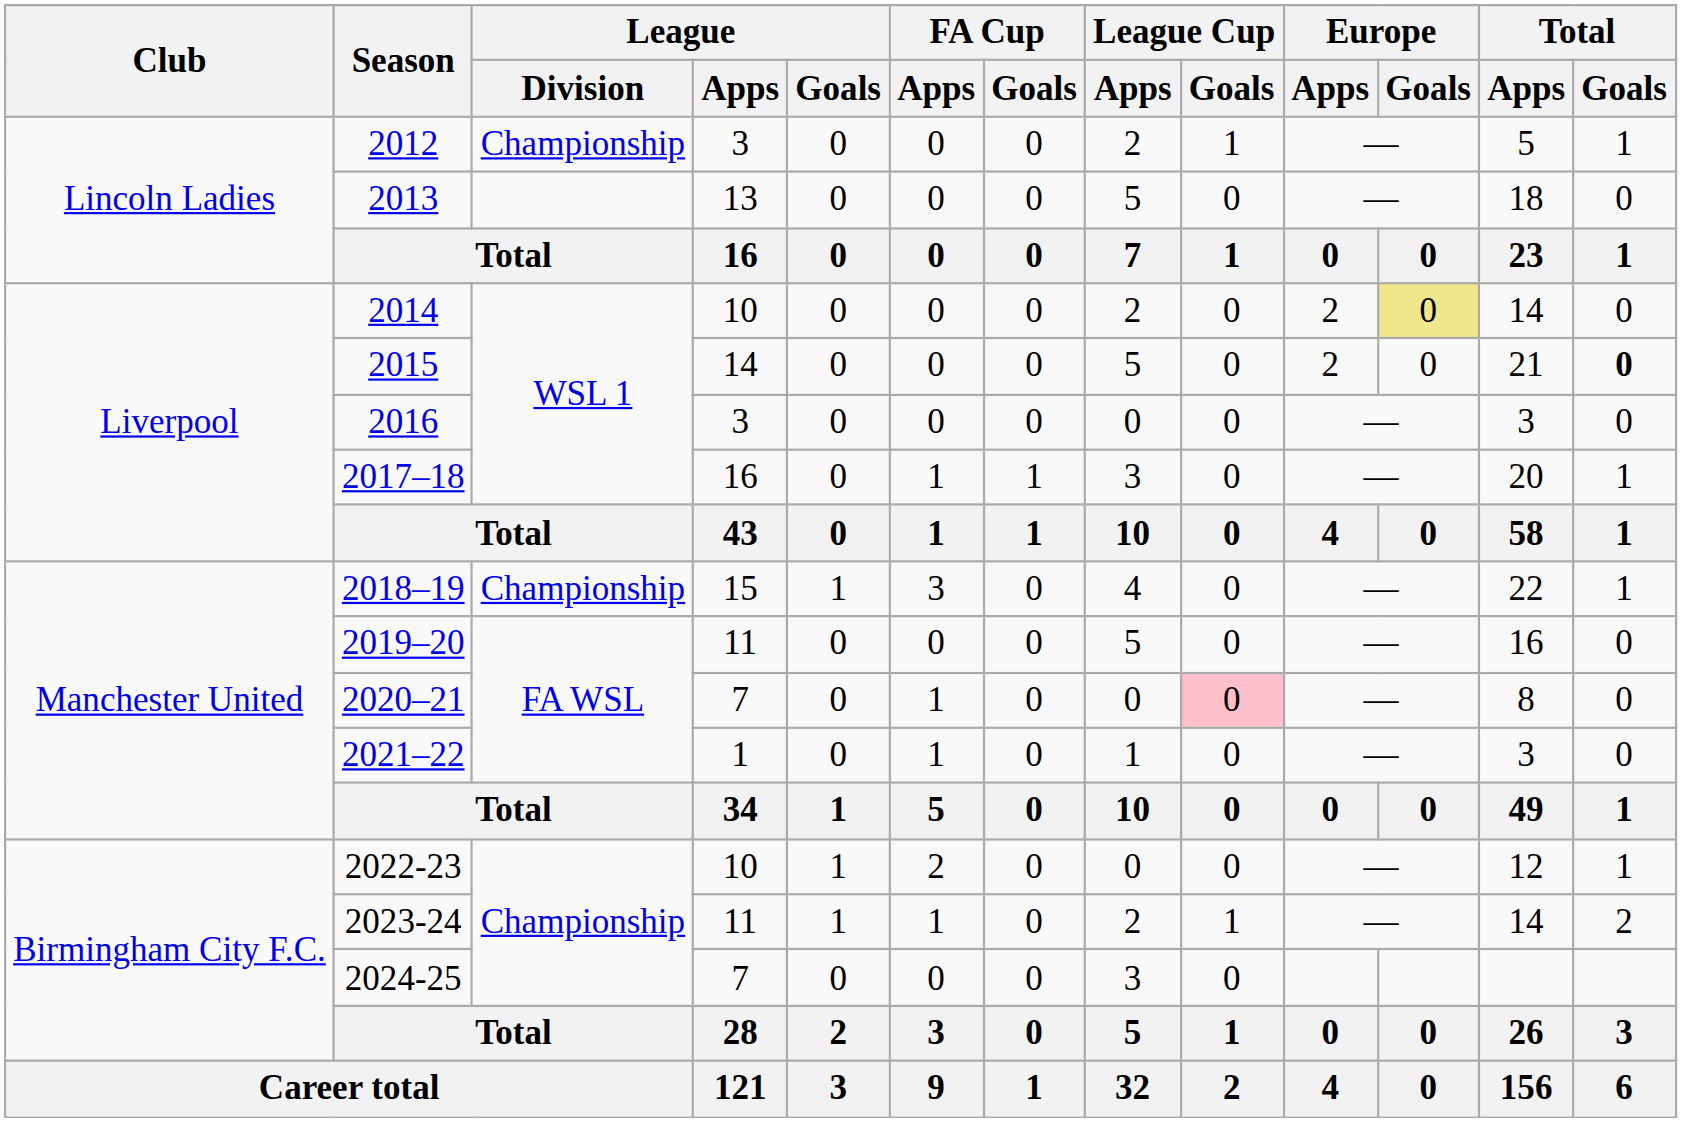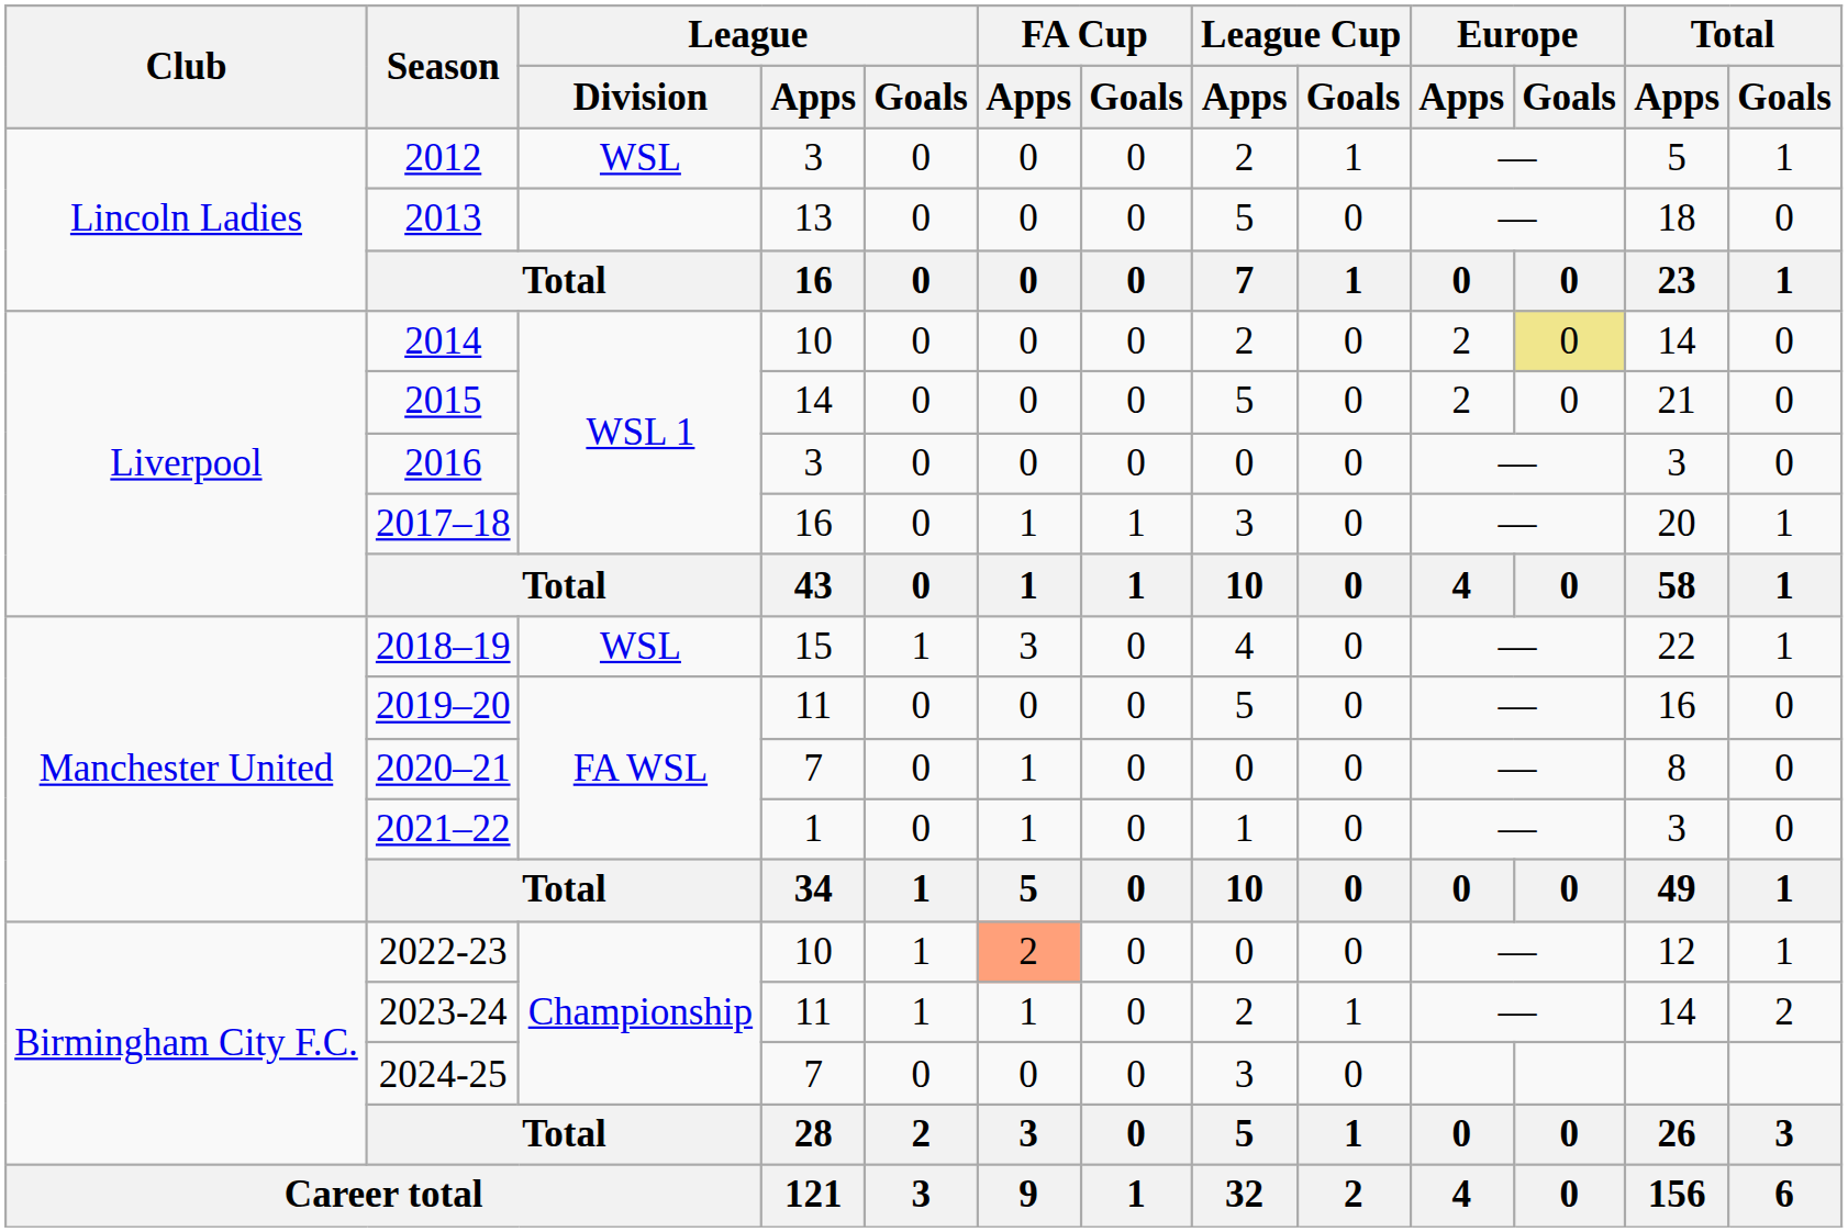2012 | League / Division: Championship -> WSL
2015 | Total / Goals: bold -> normal
2018–19 | League / Division: Championship -> WSL
2020–21 | League Cup / Goals: pink background -> no background
2022-23 | FA Cup / Apps: no background -> lightsalmon background
